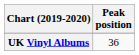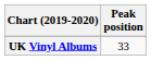UK Vinyl Albums | Peak position: 36 -> 33
